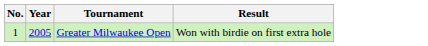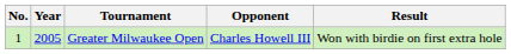+ column: Opponent | Charles Howell III
